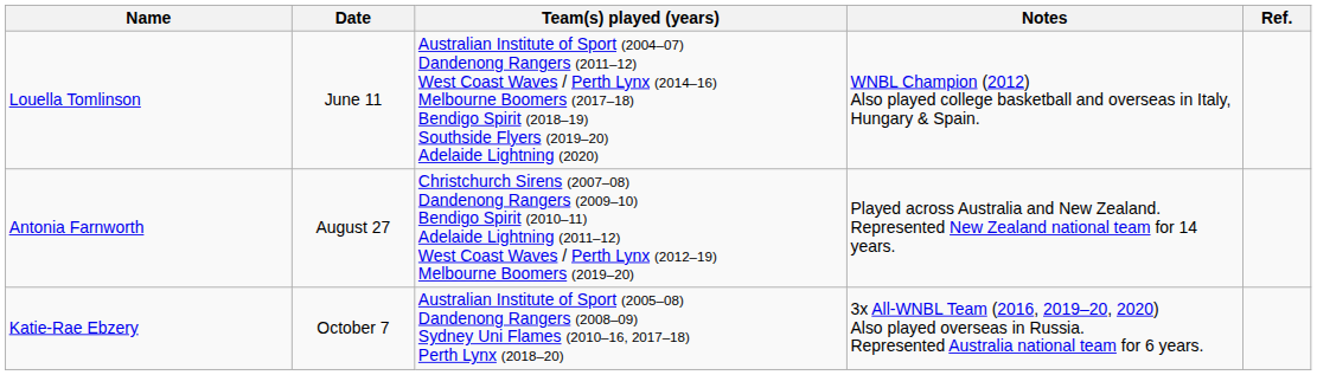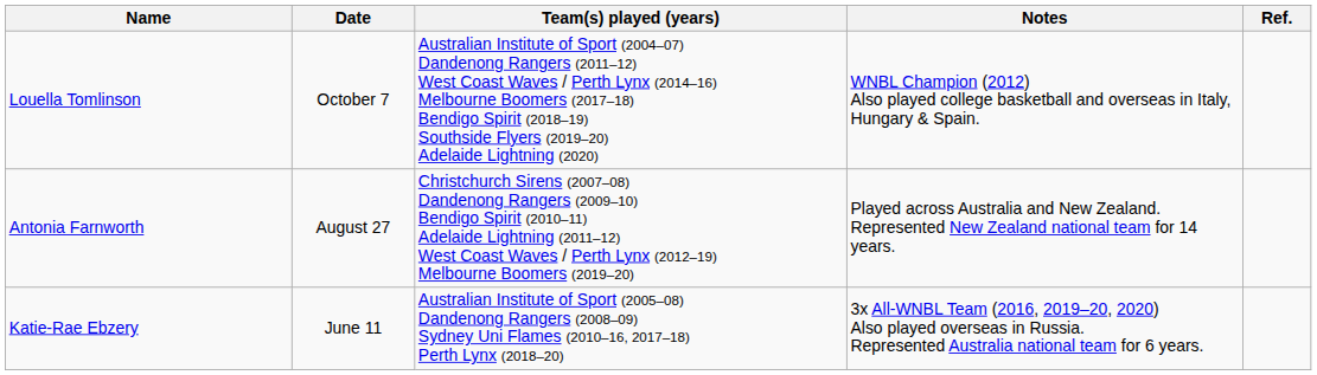Louella Tomlinson | Date: June 11 -> October 7
Katie-Rae Ebzery | Date: October 7 -> June 11
